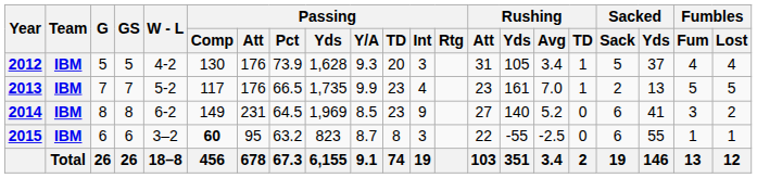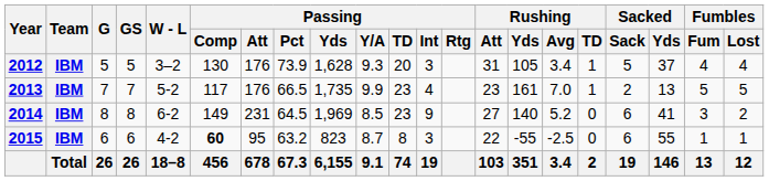2012 | W - L: 4-2 -> 3–2
2015 | W - L: 3–2 -> 4-2
